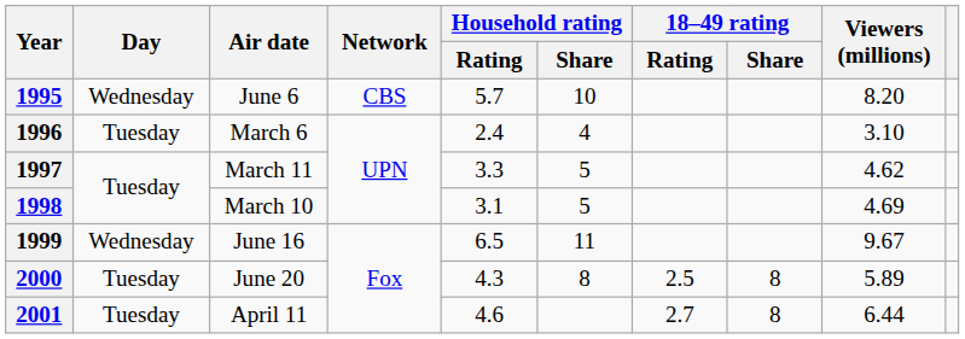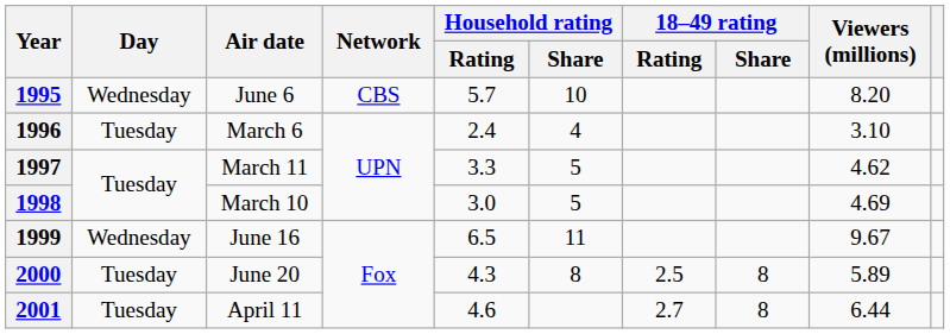1998 | Household rating / Rating: 3.1 -> 3.0
